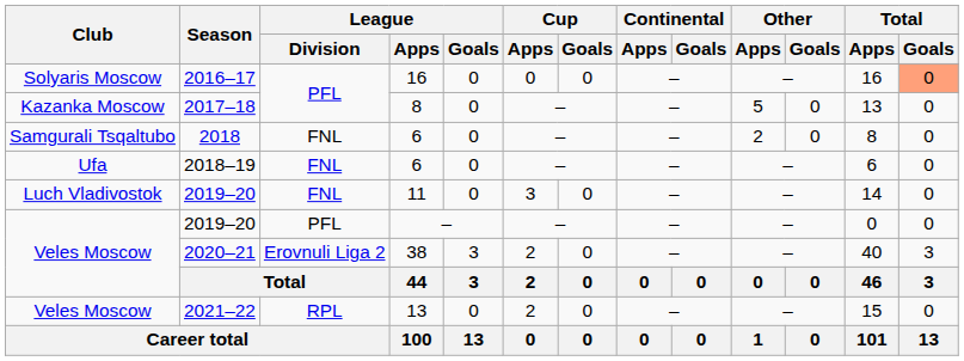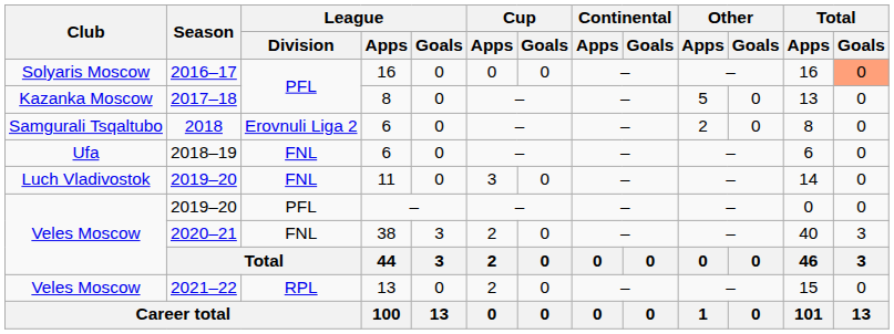2018 | League / Division: FNL -> Erovnuli Liga 2
2020–21 | League / Division: Erovnuli Liga 2 -> FNL
